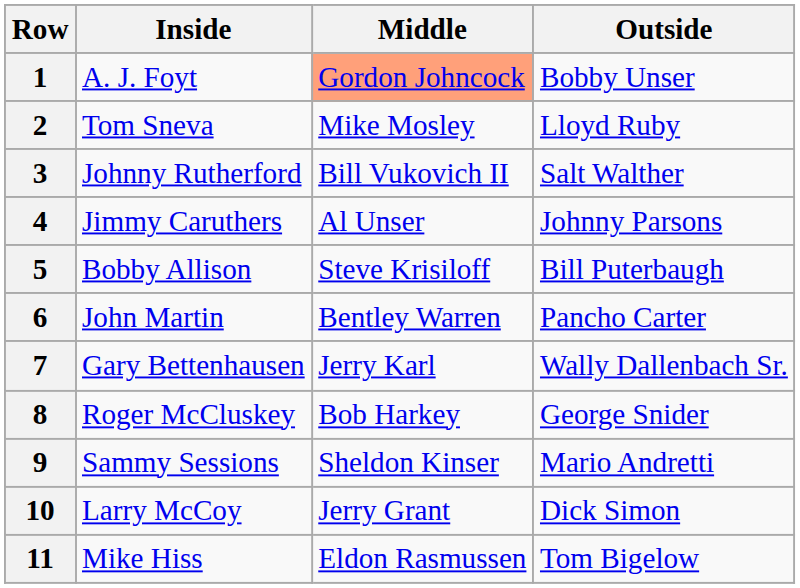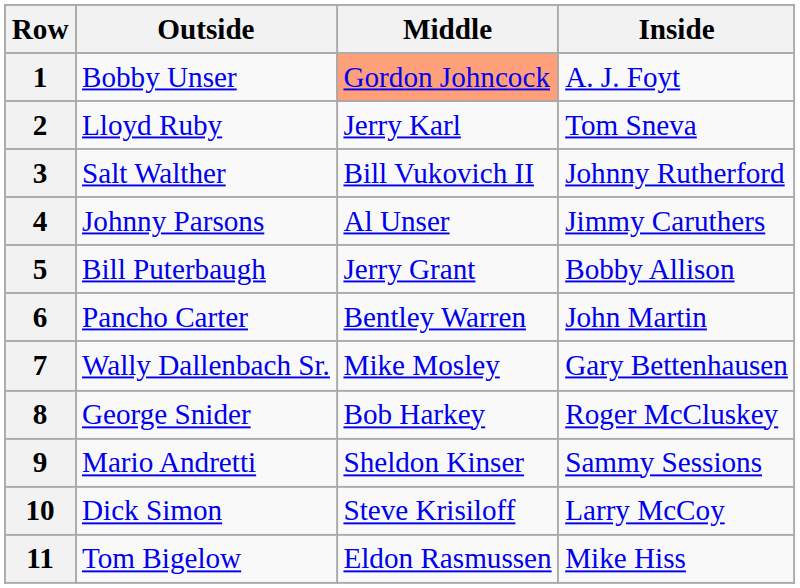columns swapped: Inside <-> Outside
2 | Middle: Mike Mosley -> Jerry Karl
5 | Middle: Steve Krisiloff -> Jerry Grant
7 | Middle: Jerry Karl -> Mike Mosley
10 | Middle: Jerry Grant -> Steve Krisiloff
